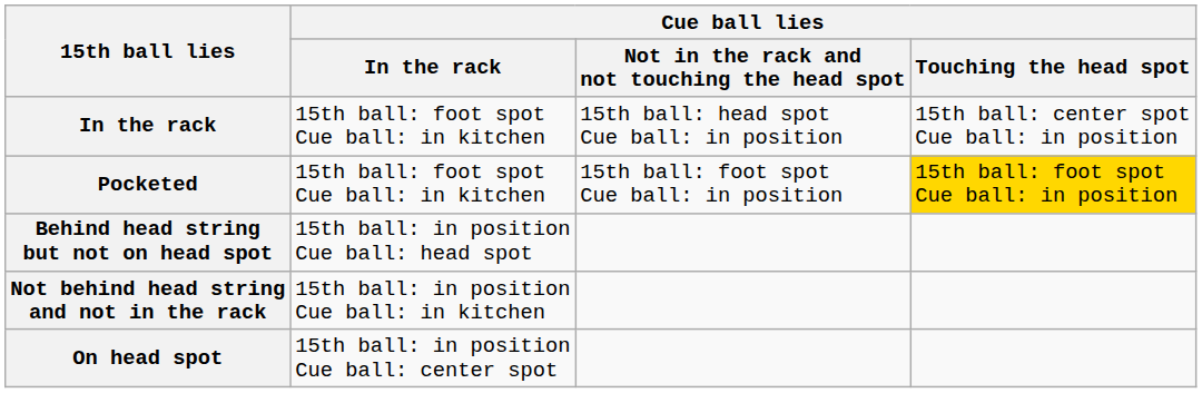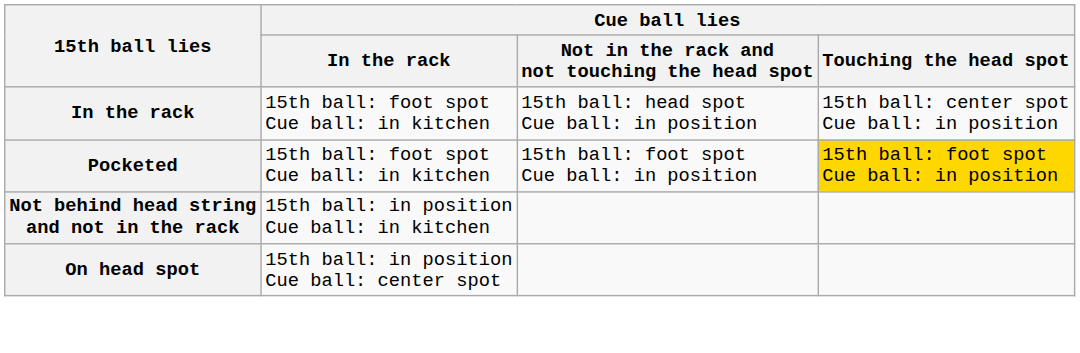- row: Behind head string but not on head spot | 15th ball: in position Cue ball: head spot
